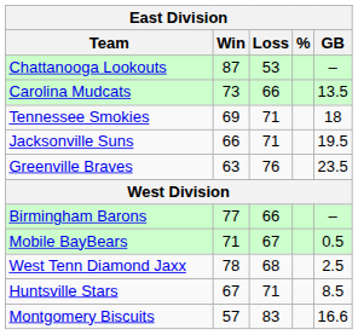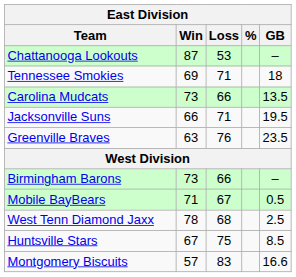rows swapped: Carolina Mudcats <-> Tennessee Smokies
Birmingham Barons | Win: 77 -> 73
Huntsville Stars | Loss: 71 -> 75
